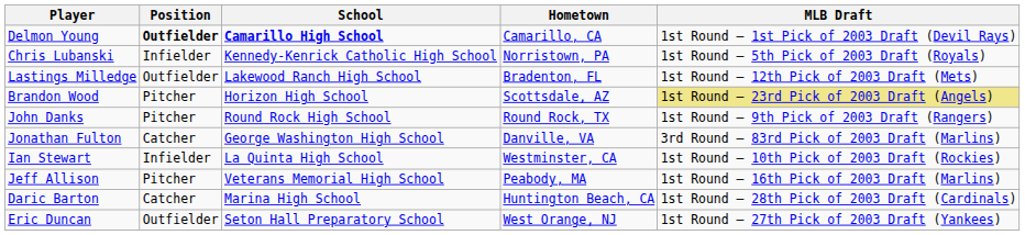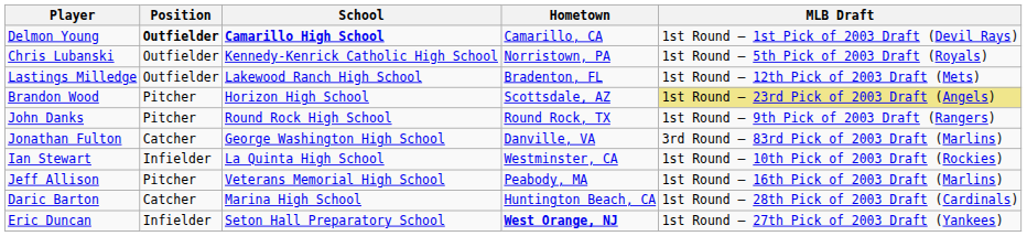Chris Lubanski | Position: Infielder -> Outfielder
Eric Duncan | Position: Outfielder -> Infielder
Eric Duncan | Hometown: normal -> bold
